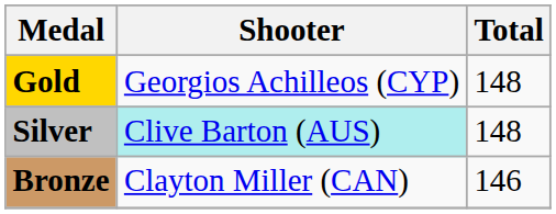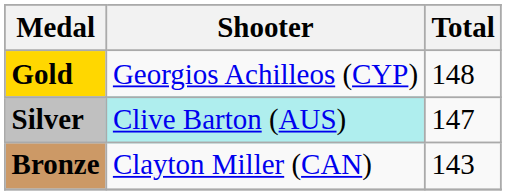Silver | Total: 148 -> 147
Bronze | Total: 146 -> 143
